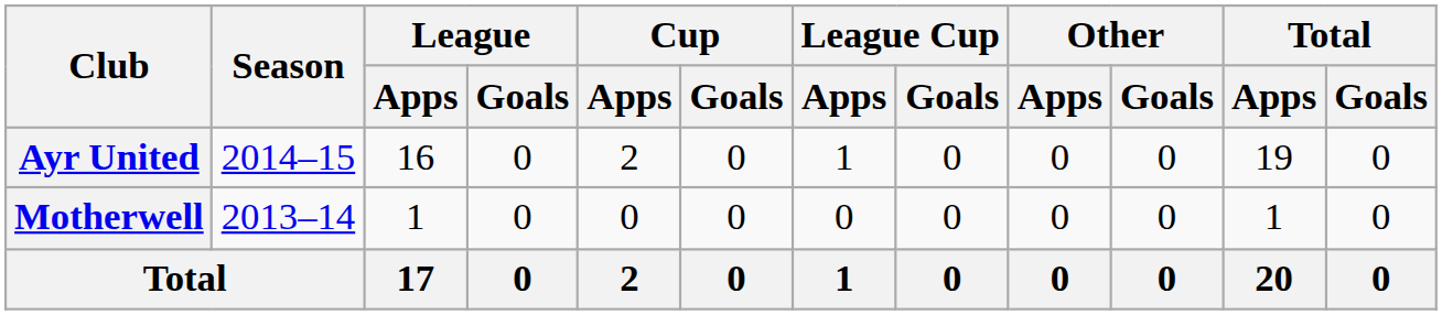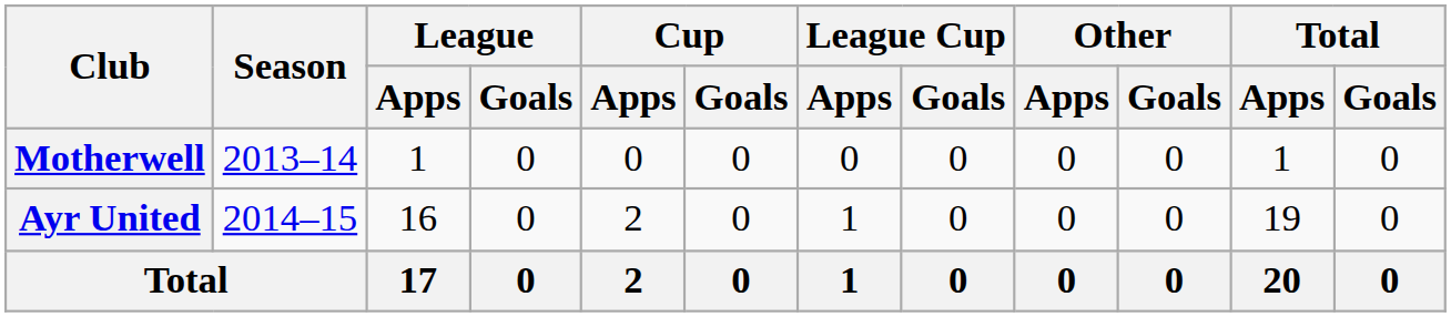rows swapped: Motherwell <-> Ayr United
